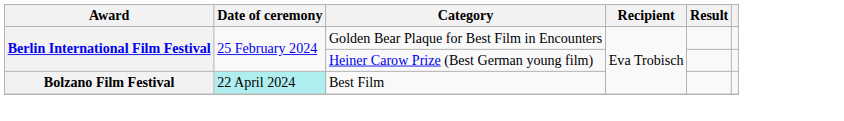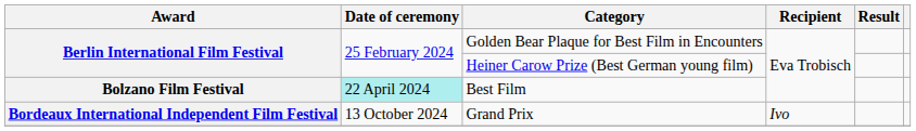+ row: Bordeaux International Independent Film Festival | 13 October 2024 | Grand Prix | Ivo
